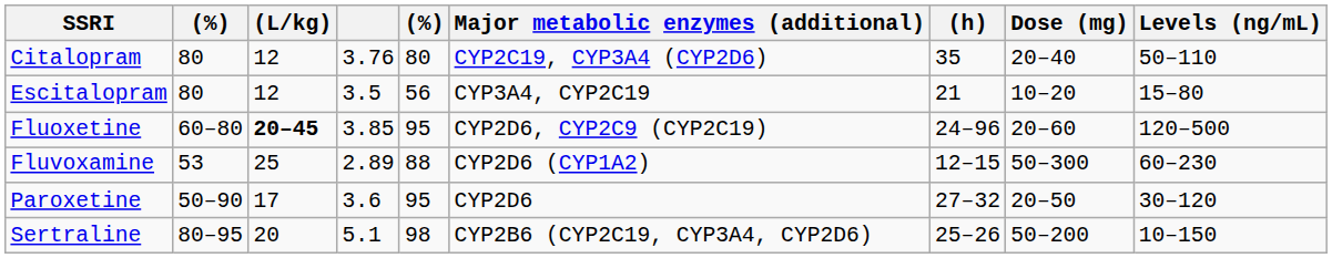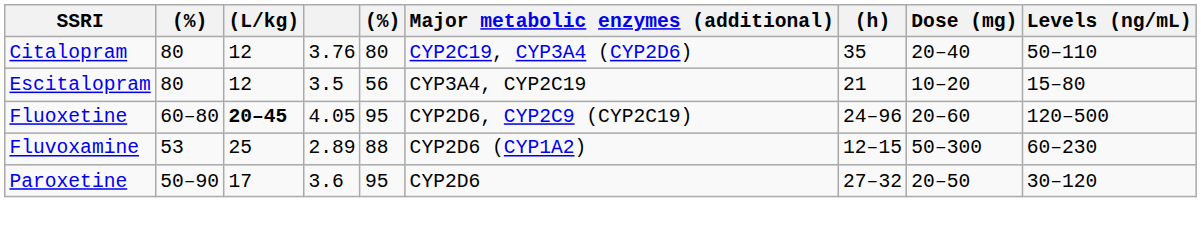Fluoxetine | column 4: 3.85 -> 4.05
- row: Sertraline | 80–95 | 20 | 5.1 | 98 | CYP2B6 (CYP2C19, CYP3A4, CYP2D6) | 25–26 | 50–200 | 10–150
